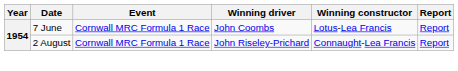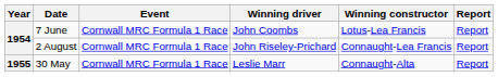+ row: 1955 | 30 May | Cornwall MRC Formula 1 Race | Leslie Marr | Connaught-Alta | Report
